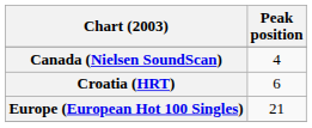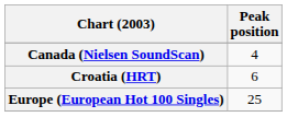Europe (European Hot 100 Singles) | Peak position: 21 -> 25
